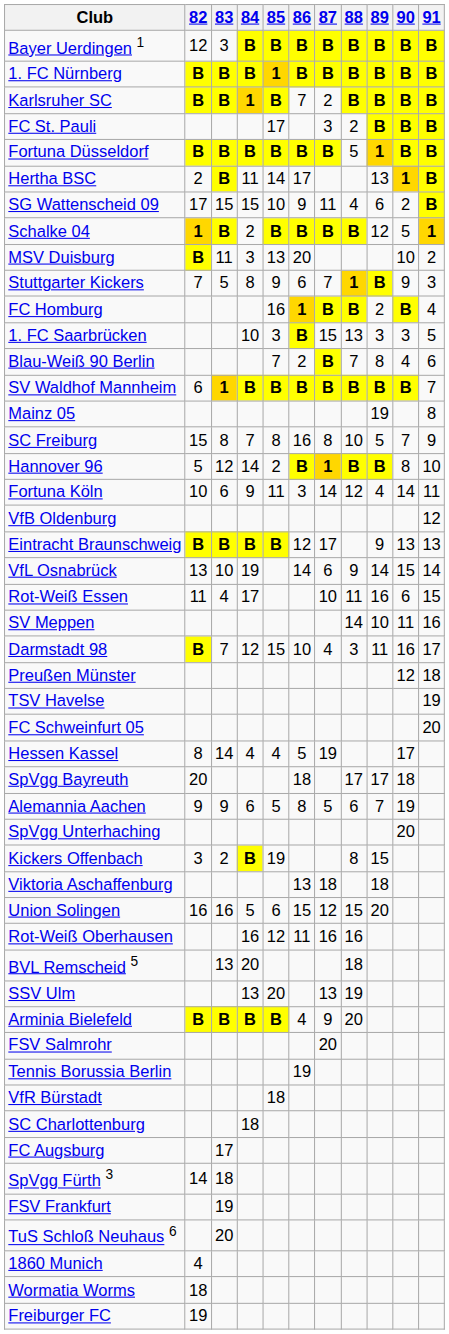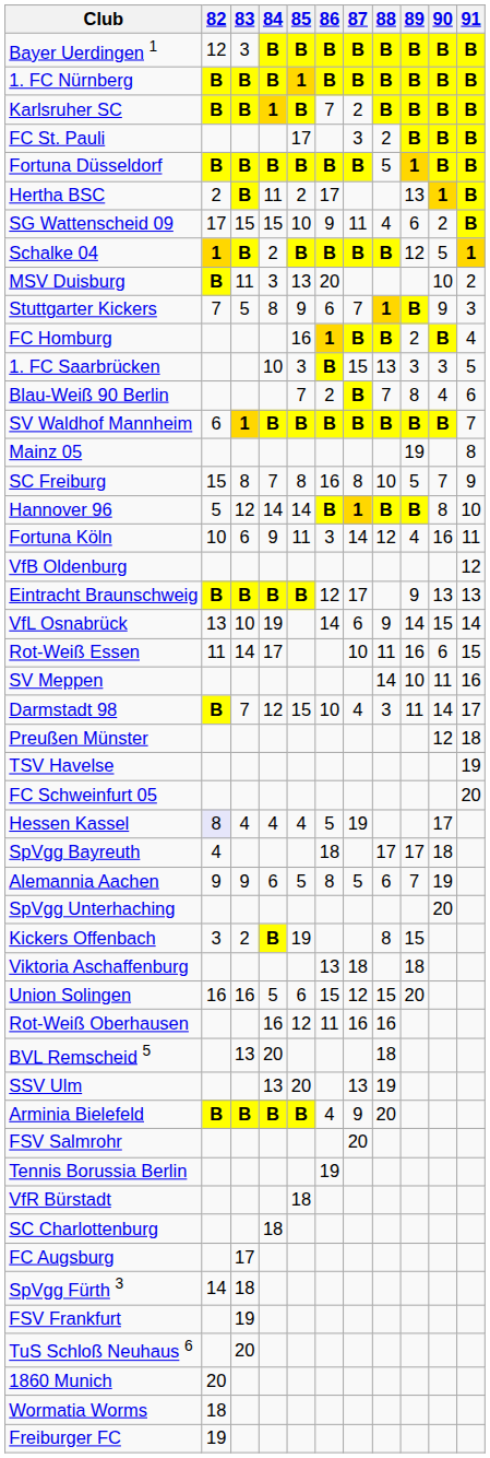Hertha BSC | 85: 14 -> 2
Hannover 96 | 85: 2 -> 14
Fortuna Köln | 90: 14 -> 16
Rot-Weiß Essen | 83: 4 -> 14
Darmstadt 98 | 90: 16 -> 14
Hessen Kassel | 82: no background -> lavender background
Hessen Kassel | 83: 14 -> 4
SpVgg Bayreuth | 82: 20 -> 4
1860 Munich | 82: 4 -> 20
